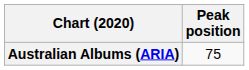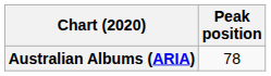Australian Albums (ARIA) | Peak position: 75 -> 78
